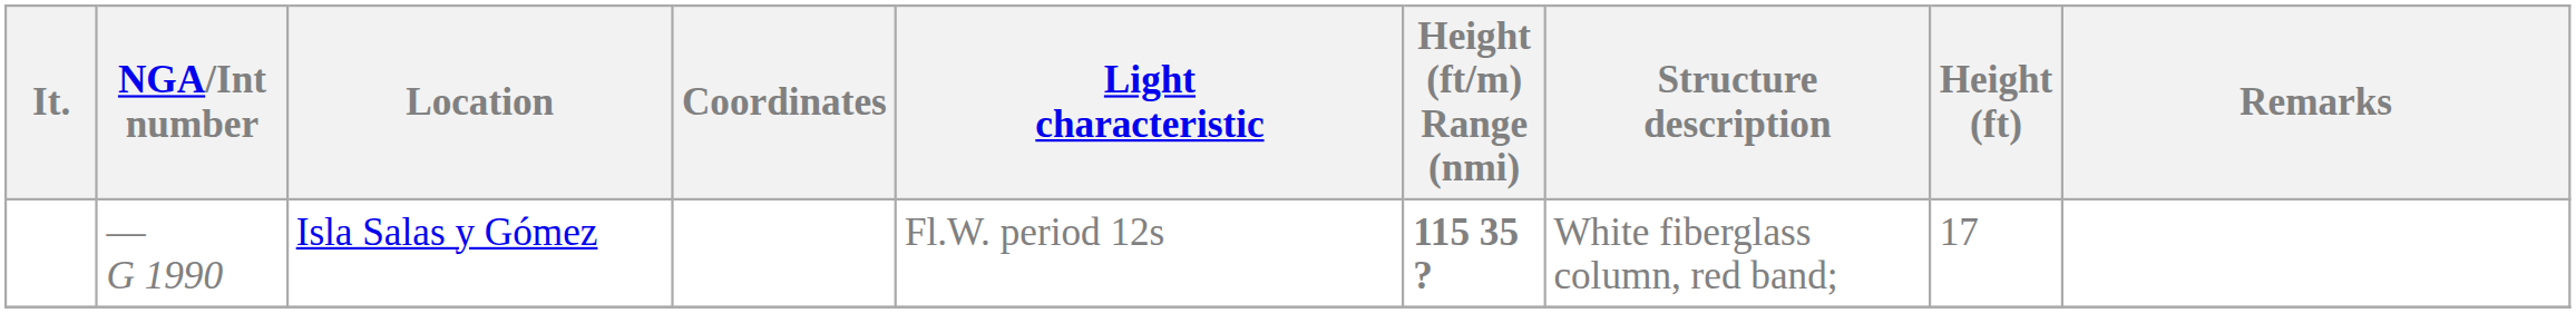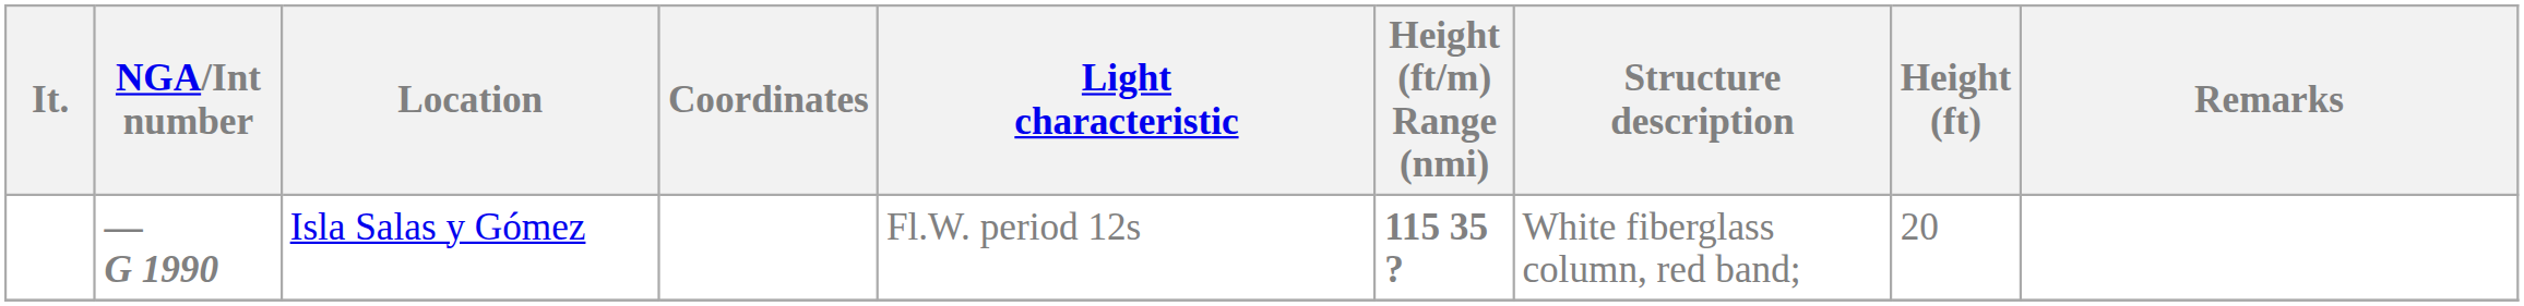Isla Salas y Gómez | NGA/Int number: normal -> bold
Isla Salas y Gómez | Height (ft): 17 -> 20
